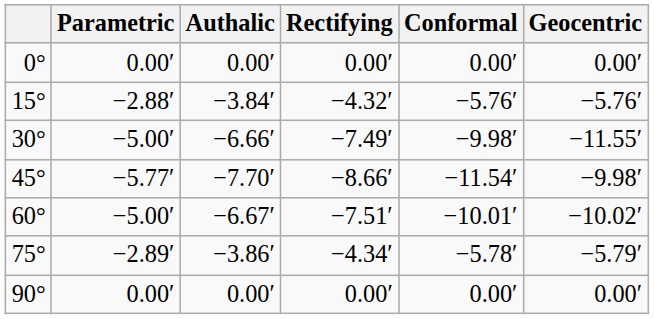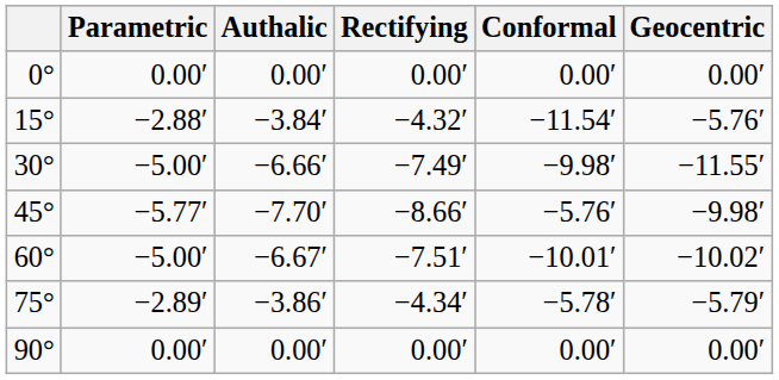15° | Conformal: −5.76′ -> −11.54′
45° | Conformal: −11.54′ -> −5.76′
